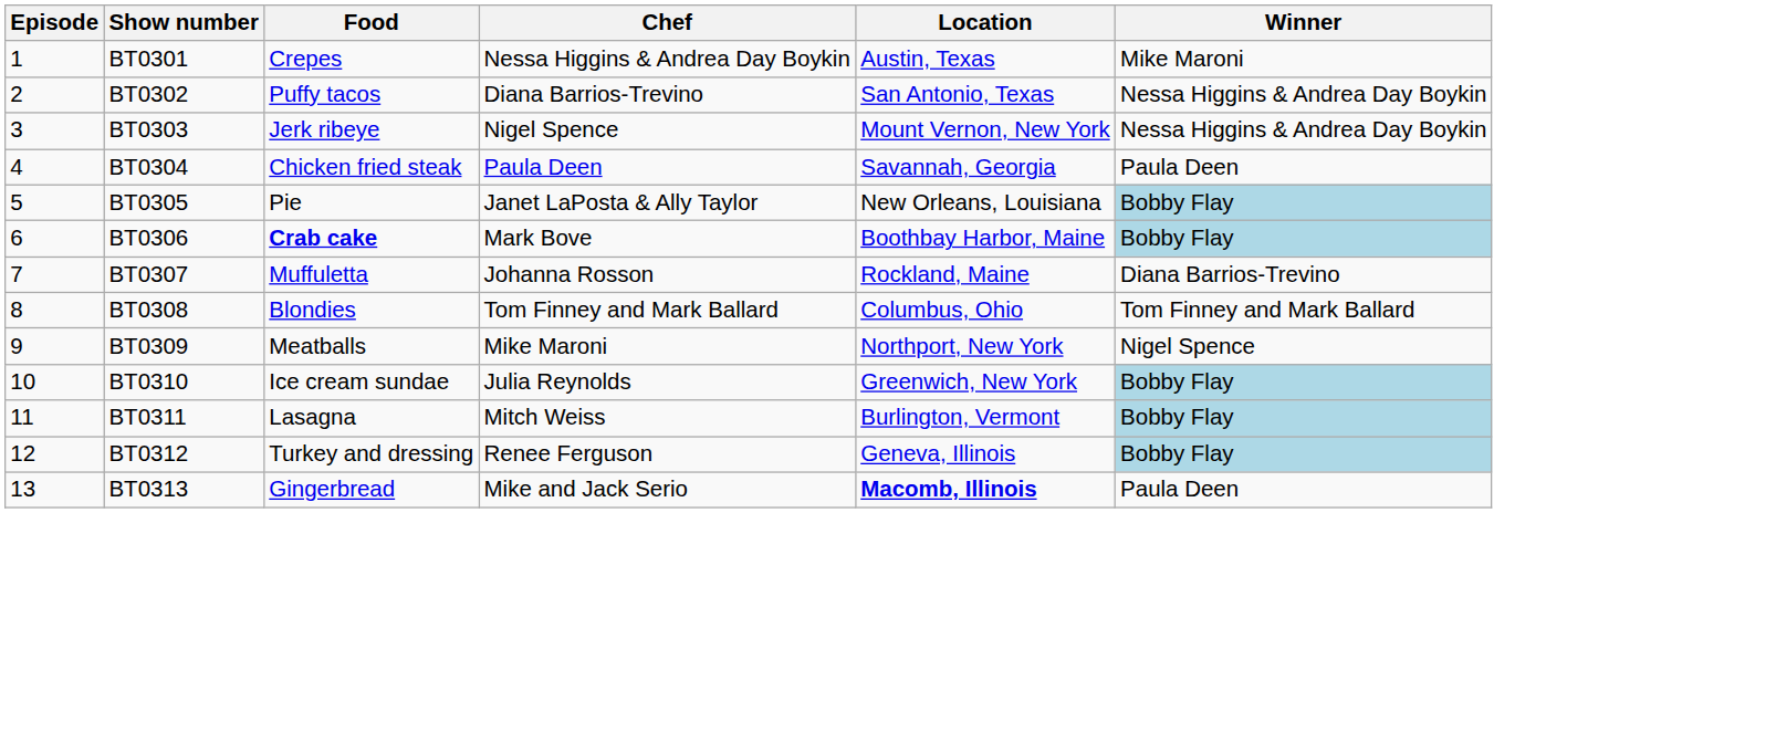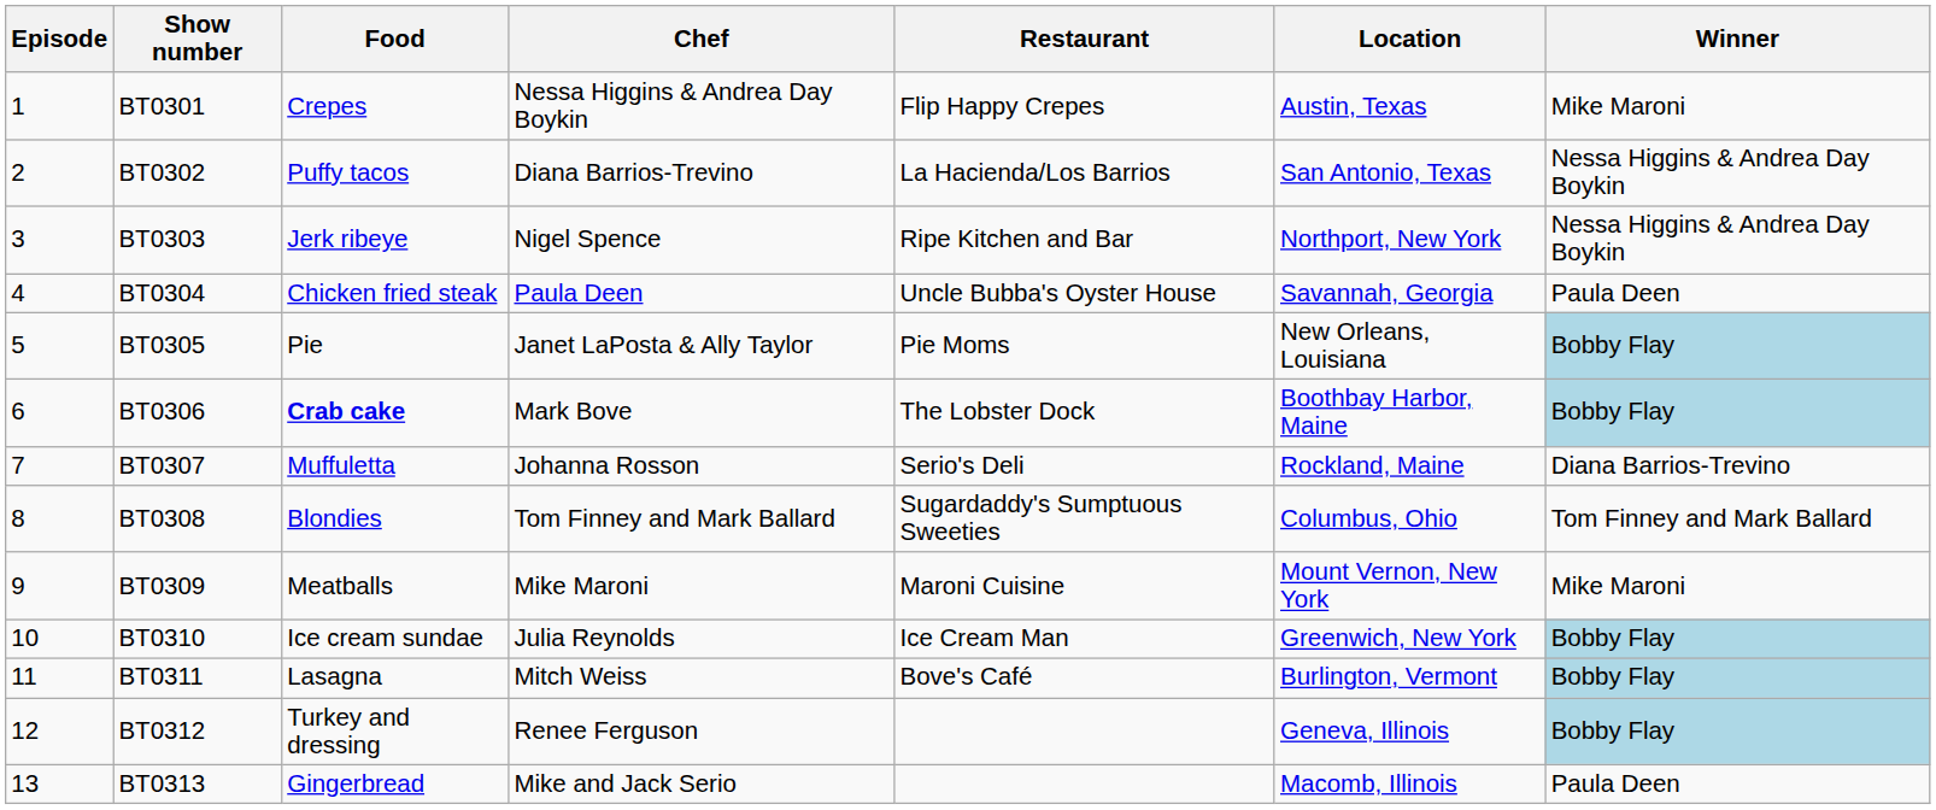+ column: Restaurant | Flip Happy Crepes | La Hacienda/Los Barrios | Ripe Kitchen and Bar | Uncle Bubba's Oyster House | Pie Moms | The Lobster Dock | Serio's Deli | Sugardaddy's Sumptuous Sweeties | Maroni Cuisine | Ice Cream Man | Bove's Café
BT0303 | Location: Mount Vernon, New York -> Northport, New York
BT0309 | Location: Northport, New York -> Mount Vernon, New York
BT0309 | Winner: Nigel Spence -> Mike Maroni
BT0313 | Location: bold -> normal
